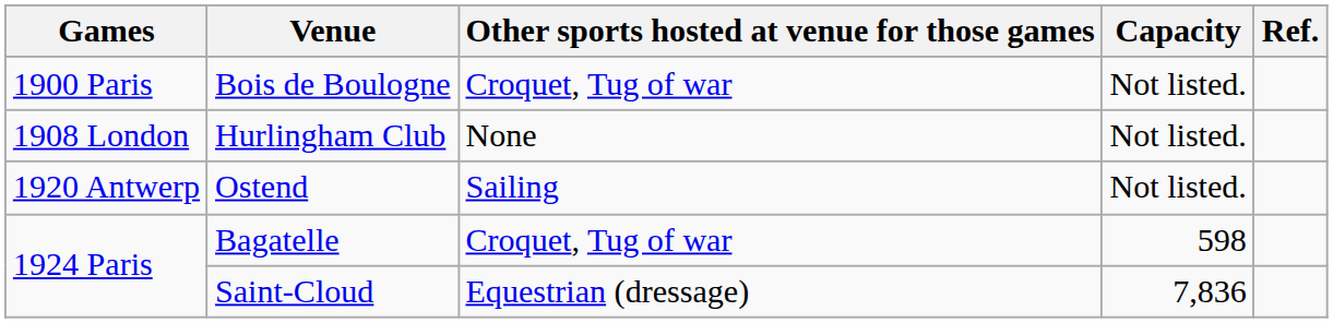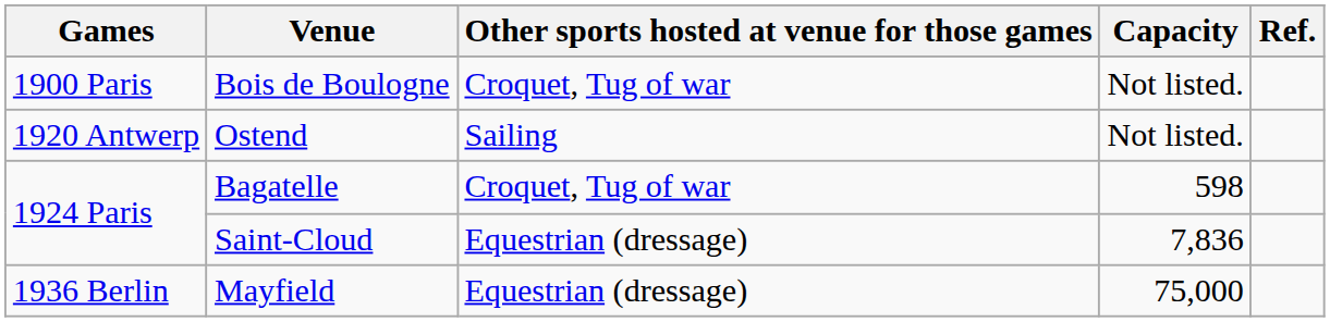- row: 1908 London | Hurlingham Club | None | Not listed.
+ row: 1936 Berlin | Mayfield | Equestrian (dressage) | 75,000
